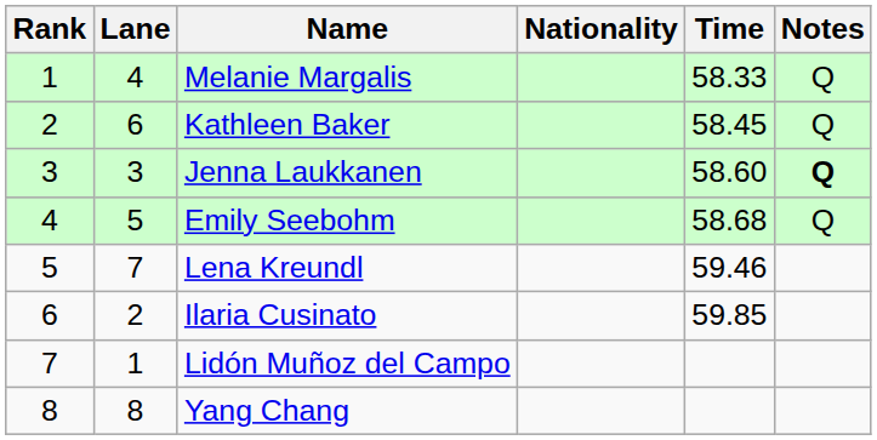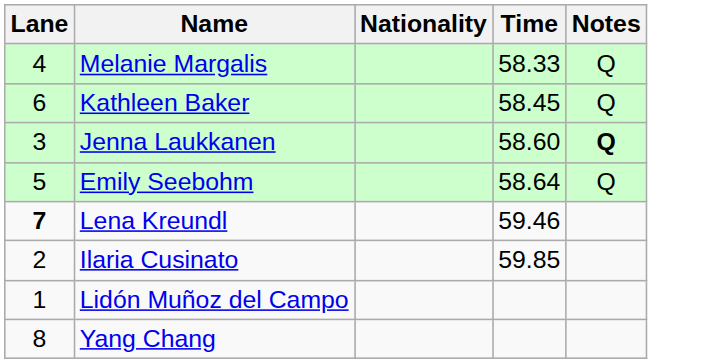- column: Rank | 1 | 2 | 3 | 4 | 5 | 6 | 7 | 8
Emily Seebohm | Time: 58.68 -> 58.64
Lena Kreundl | Lane: normal -> bold
